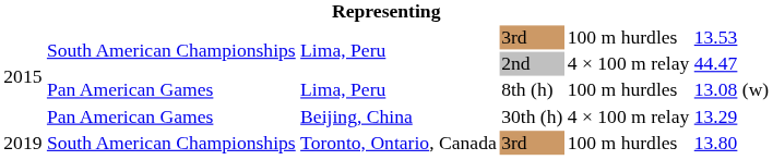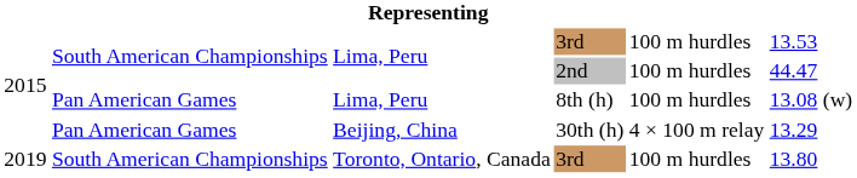2nd | column 5: 4 × 100 m relay -> 100 m hurdles
